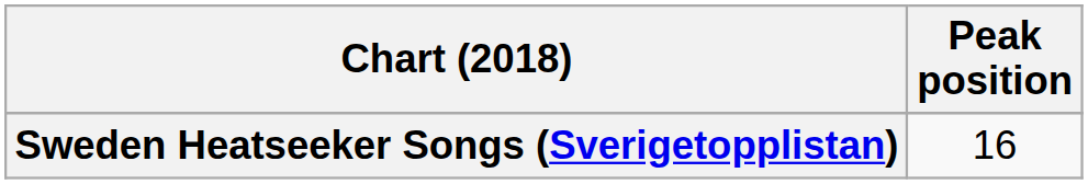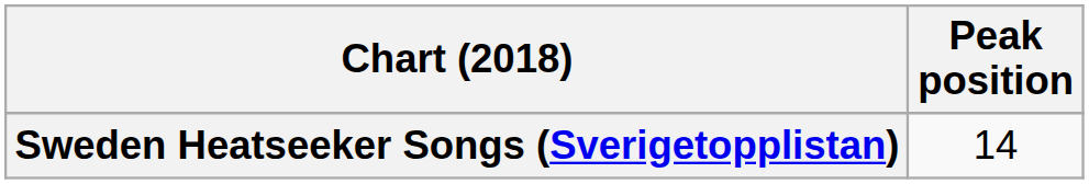Sweden Heatseeker Songs (Sverigetopplistan) | Peak position: 16 -> 14
